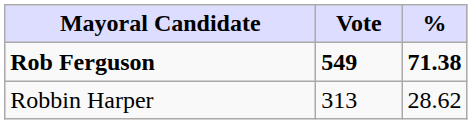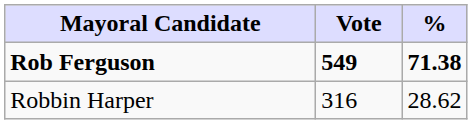Robbin Harper | Vote: 313 -> 316
